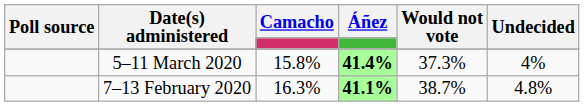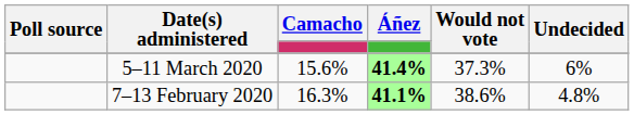5–11 March 2020 | Camacho: 15.8% -> 15.6%
5–11 March 2020 | Undecided: 4% -> 6%
7–13 February 2020 | Would not vote: 38.7% -> 38.6%
